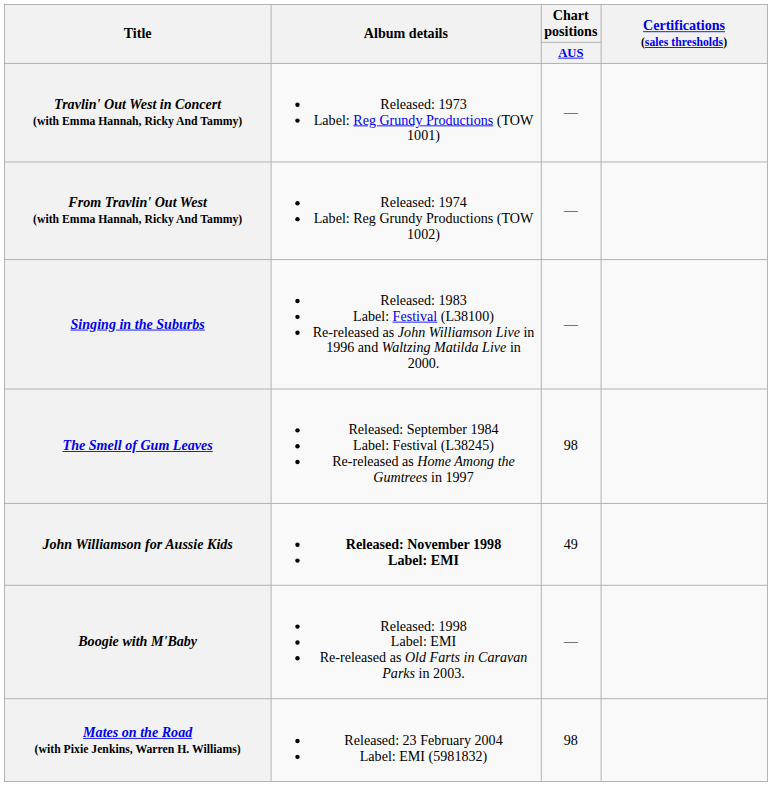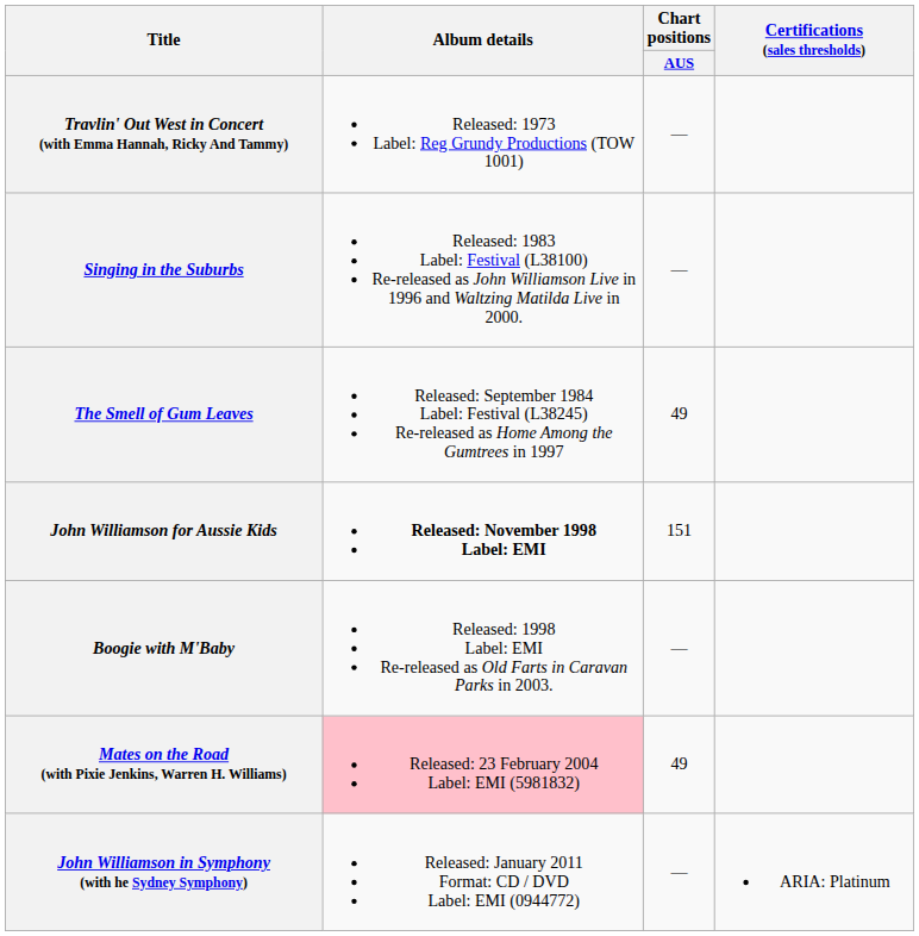- row: From Travlin' Out West (with Emma Hannah, Ricky And Tammy) | Released: 1974 Label: Reg Grundy Productions (TOW 1002) | —
The Smell of Gum Leaves | Chart positions / AUS: 98 -> 49
John Williamson for Aussie Kids | Chart positions / AUS: 49 -> 151
Mates on the Road (with Pixie Jenkins, Warren H. Williams) | Album details: no background -> pink background
Mates on the Road (with Pixie Jenkins, Warren H. Williams) | Chart positions / AUS: 98 -> 49
+ row: John Williamson in Symphony (with he Sydney Symphony) | Released: January 2011 Format: CD / DVD Label: EMI (0944772) | — | ARIA: Platinum
